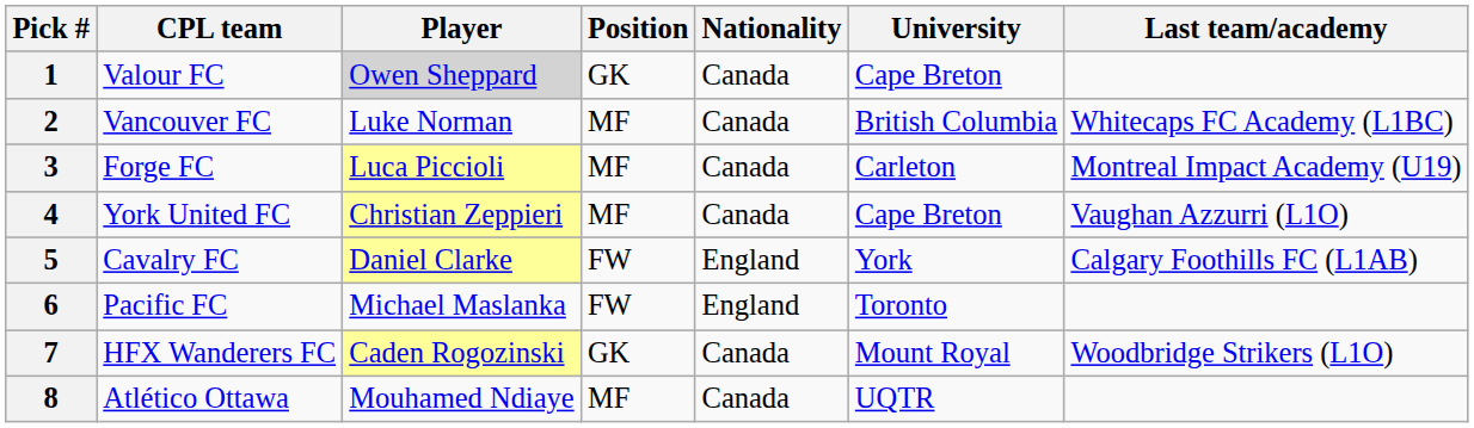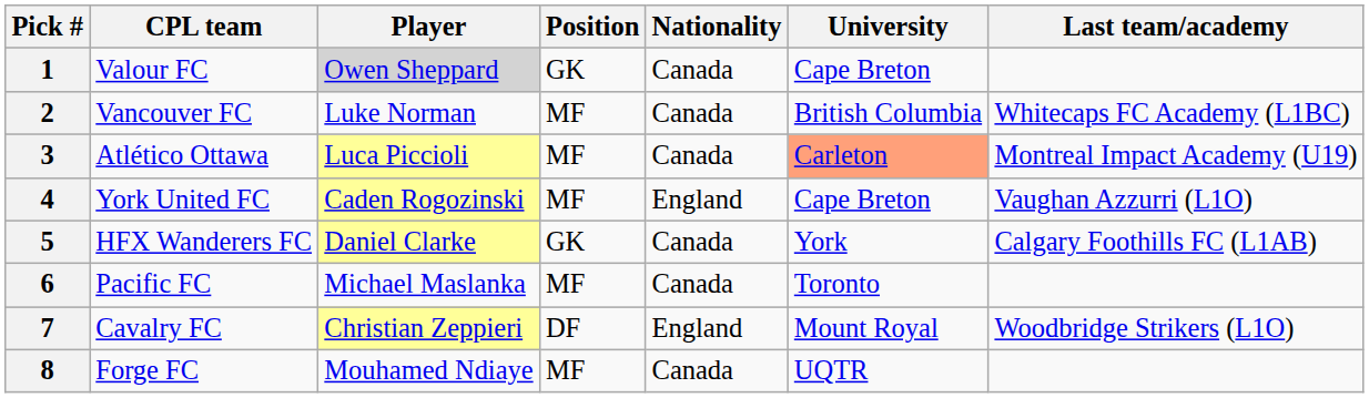3 | CPL team: Forge FC -> Atlético Ottawa
3 | University: no background -> lightsalmon background
4 | Player: Christian Zeppieri -> Caden Rogozinski
4 | Nationality: Canada -> England
5 | CPL team: Cavalry FC -> HFX Wanderers FC
5 | Position: FW -> GK
5 | Nationality: England -> Canada
6 | Position: FW -> MF
6 | Nationality: England -> Canada
7 | CPL team: HFX Wanderers FC -> Cavalry FC
7 | Player: Caden Rogozinski -> Christian Zeppieri
7 | Position: GK -> DF
7 | Nationality: Canada -> England
8 | CPL team: Atlético Ottawa -> Forge FC
